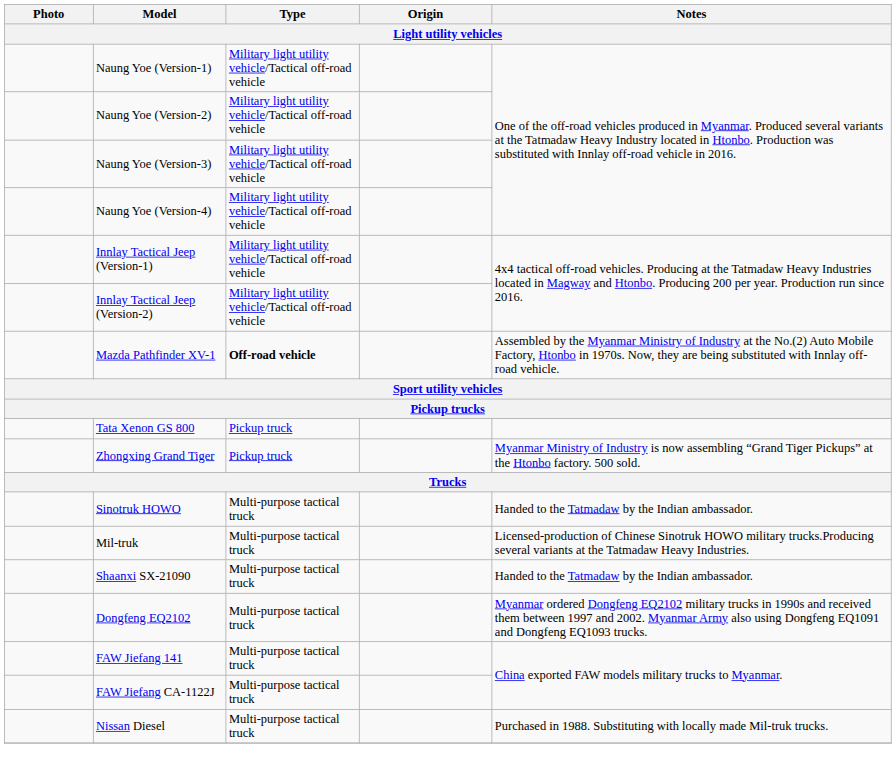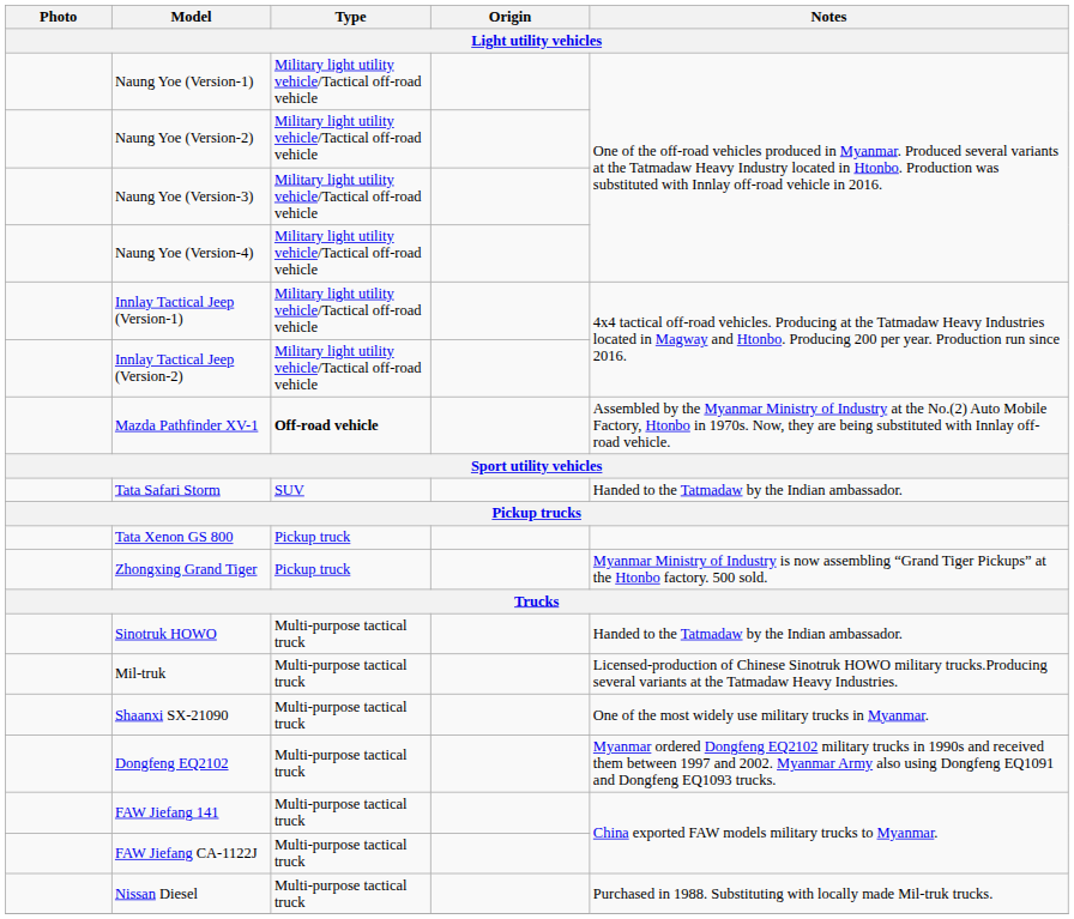+ row: Tata Safari Storm | SUV | Handed to the Tatmadaw by the Indian ambassador.
Shaanxi SX-21090 | Notes: Handed to the Tatmadaw by the Indian ambassador. -> One of the most widely use military trucks in Myanmar.
